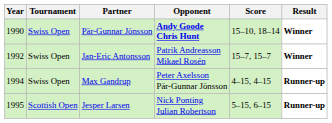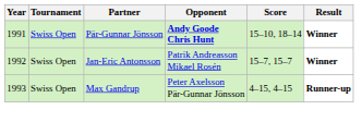Pär-Gunnar Jönsson | Year: 1990 -> 1991
Max Gandrup | Year: 1994 -> 1993
- row: 1995 | Scottish Open | Jesper Larsen | Nick Ponting Julian Robertson | 5–15, 6–15 | Runner-up
